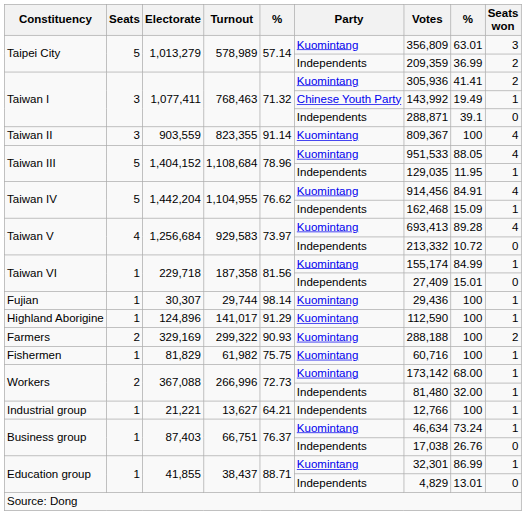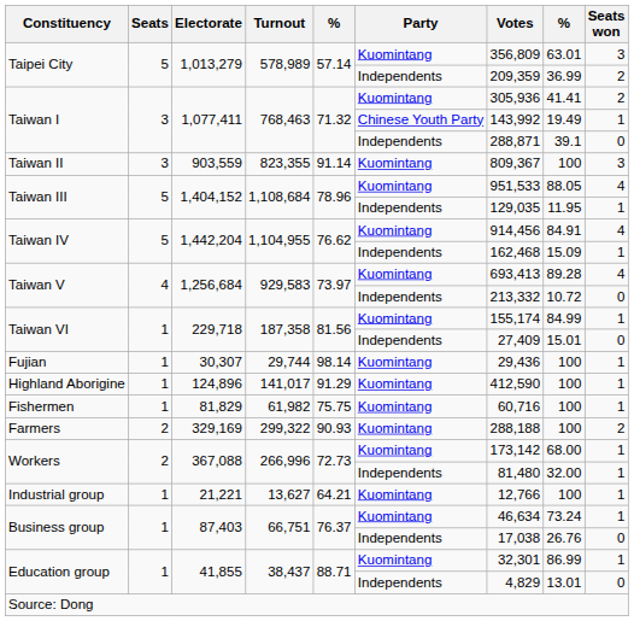Taiwan II | Seats won: 4 -> 3
Highland Aborigine | Votes: 112,590 -> 412,590
rows swapped: Farmers <-> Fishermen
Industrial group | Party: Independents -> Kuomintang
